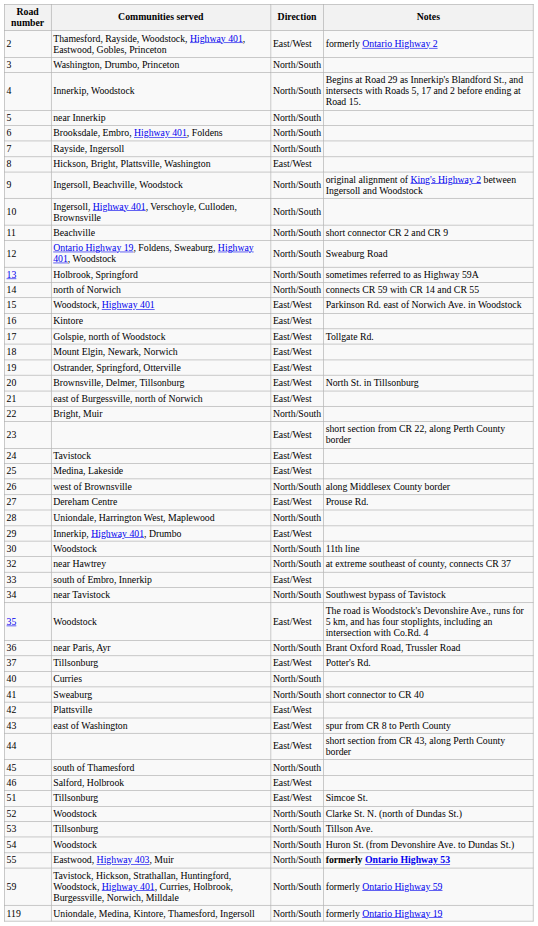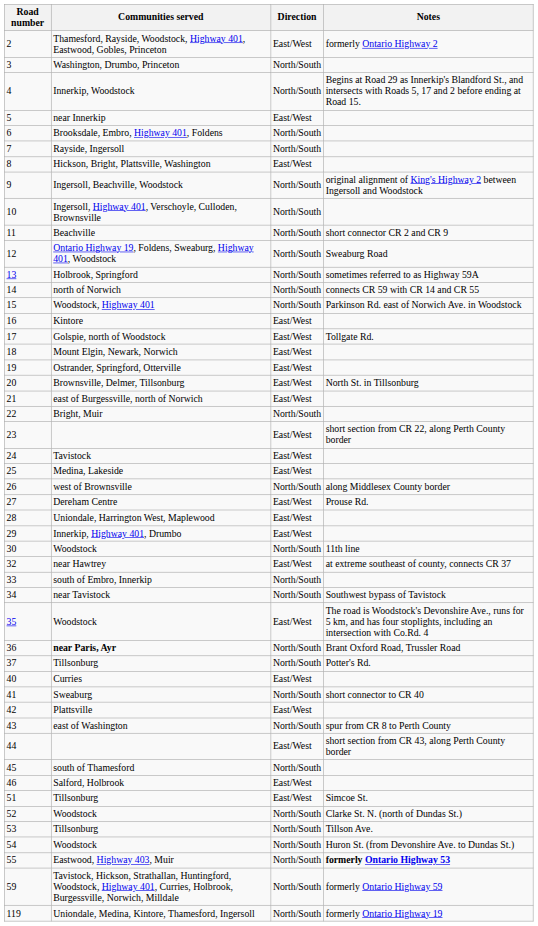5 | Direction: North/South -> East/West
15 | Direction: East/West -> North/South
28 | Direction: North/South -> East/West
32 | Direction: North/South -> East/West
33 | Direction: East/West -> North/South
36 | Communities served: normal -> bold
37 | Direction: East/West -> North/South
40 | Direction: North/South -> East/West
43 | Direction: East/West -> North/South
